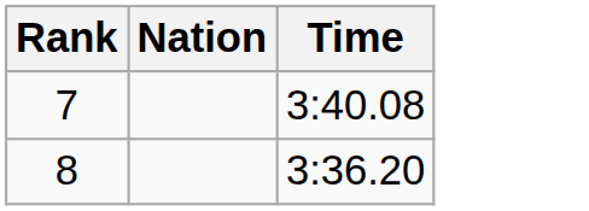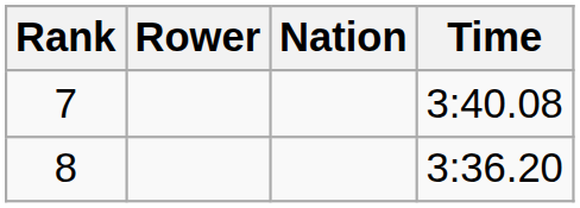+ column: Rower
